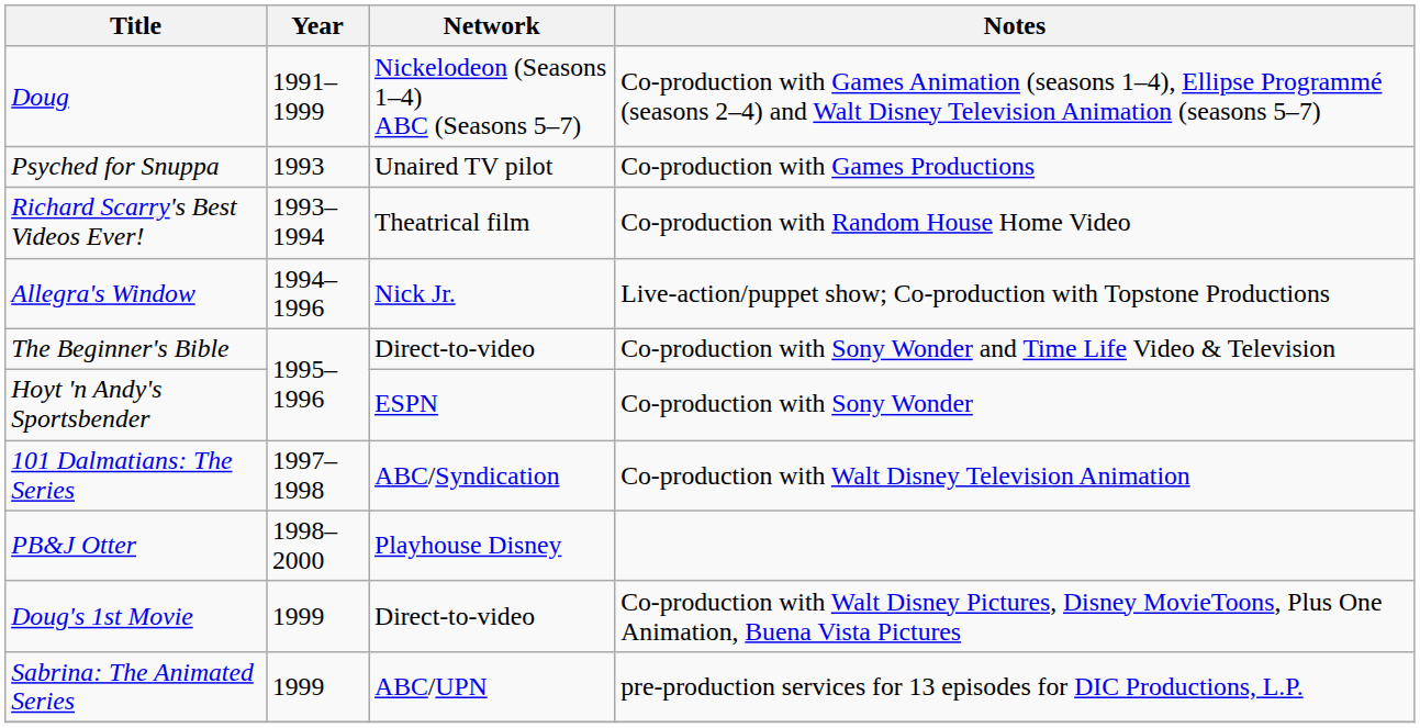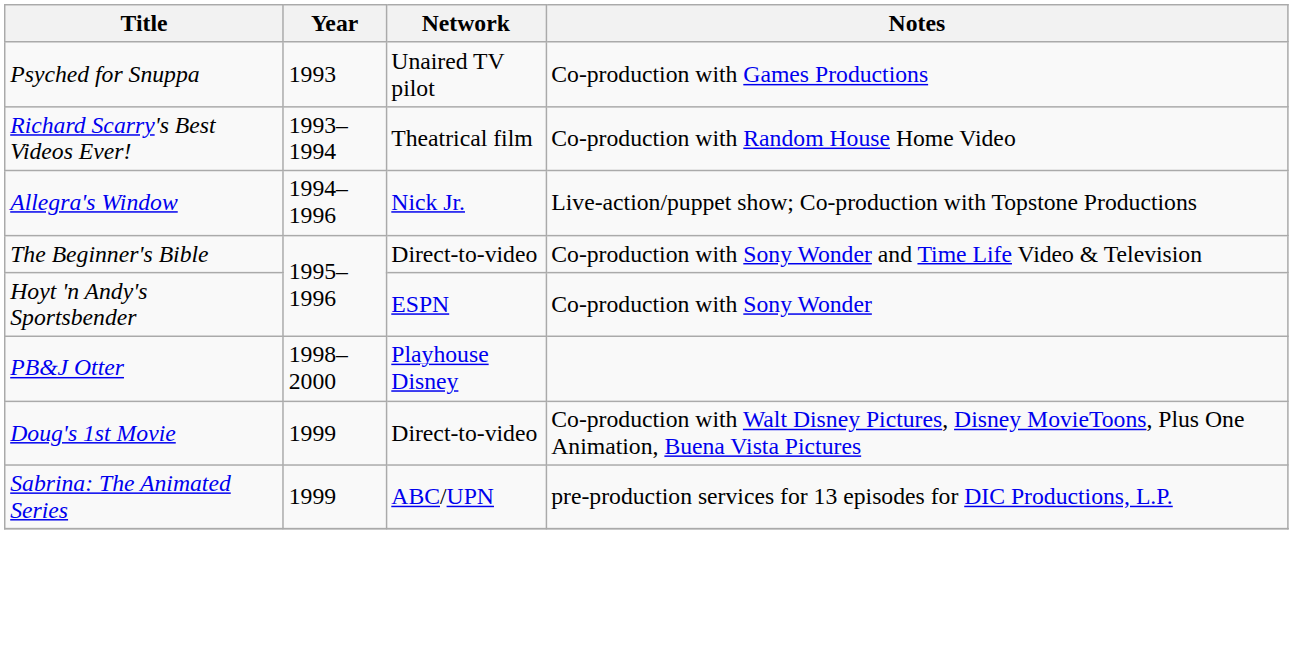- row: Doug | 1991–1999 | Nickelodeon (Seasons 1–4) ABC (Seasons 5–7) | Co-production with Games Animation (seasons 1–4), Ellipse Programmé (seasons 2–4) and Walt Disney Television Animation (seasons 5–7)
- row: 101 Dalmatians: The Series | 1997–1998 | ABC/Syndication | Co-production with Walt Disney Television Animation
